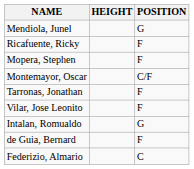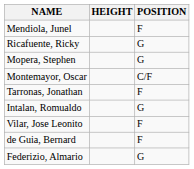Mendiola, Junel | POSITION: G -> F
Ricafuente, Ricky | POSITION: F -> G
Mopera, Stephen | POSITION: F -> G
rows swapped: Vilar, Jose Leonito <-> Intalan, Romualdo
Federizio, Almario | POSITION: C -> G
